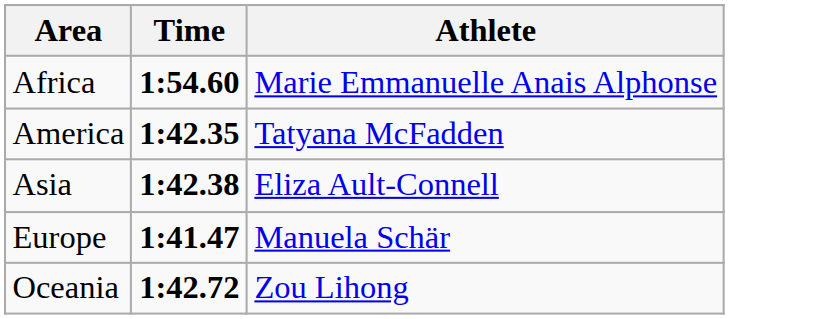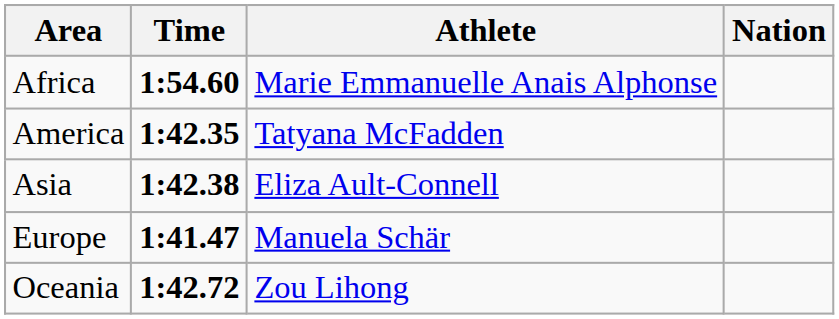+ column: Nation
